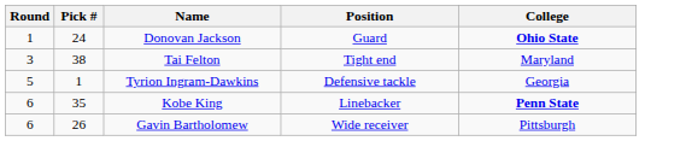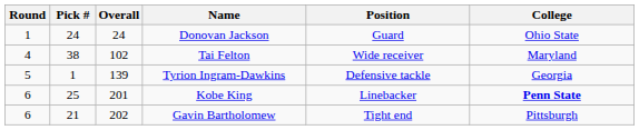+ column: Overall | 24 | 102 | 139 | 201 | 202
Donovan Jackson | College: bold -> normal
Tai Felton | Round: 3 -> 4
Tai Felton | Position: Tight end -> Wide receiver
Kobe King | Pick #: 35 -> 25
Gavin Bartholomew | Pick #: 26 -> 21
Gavin Bartholomew | Position: Wide receiver -> Tight end
